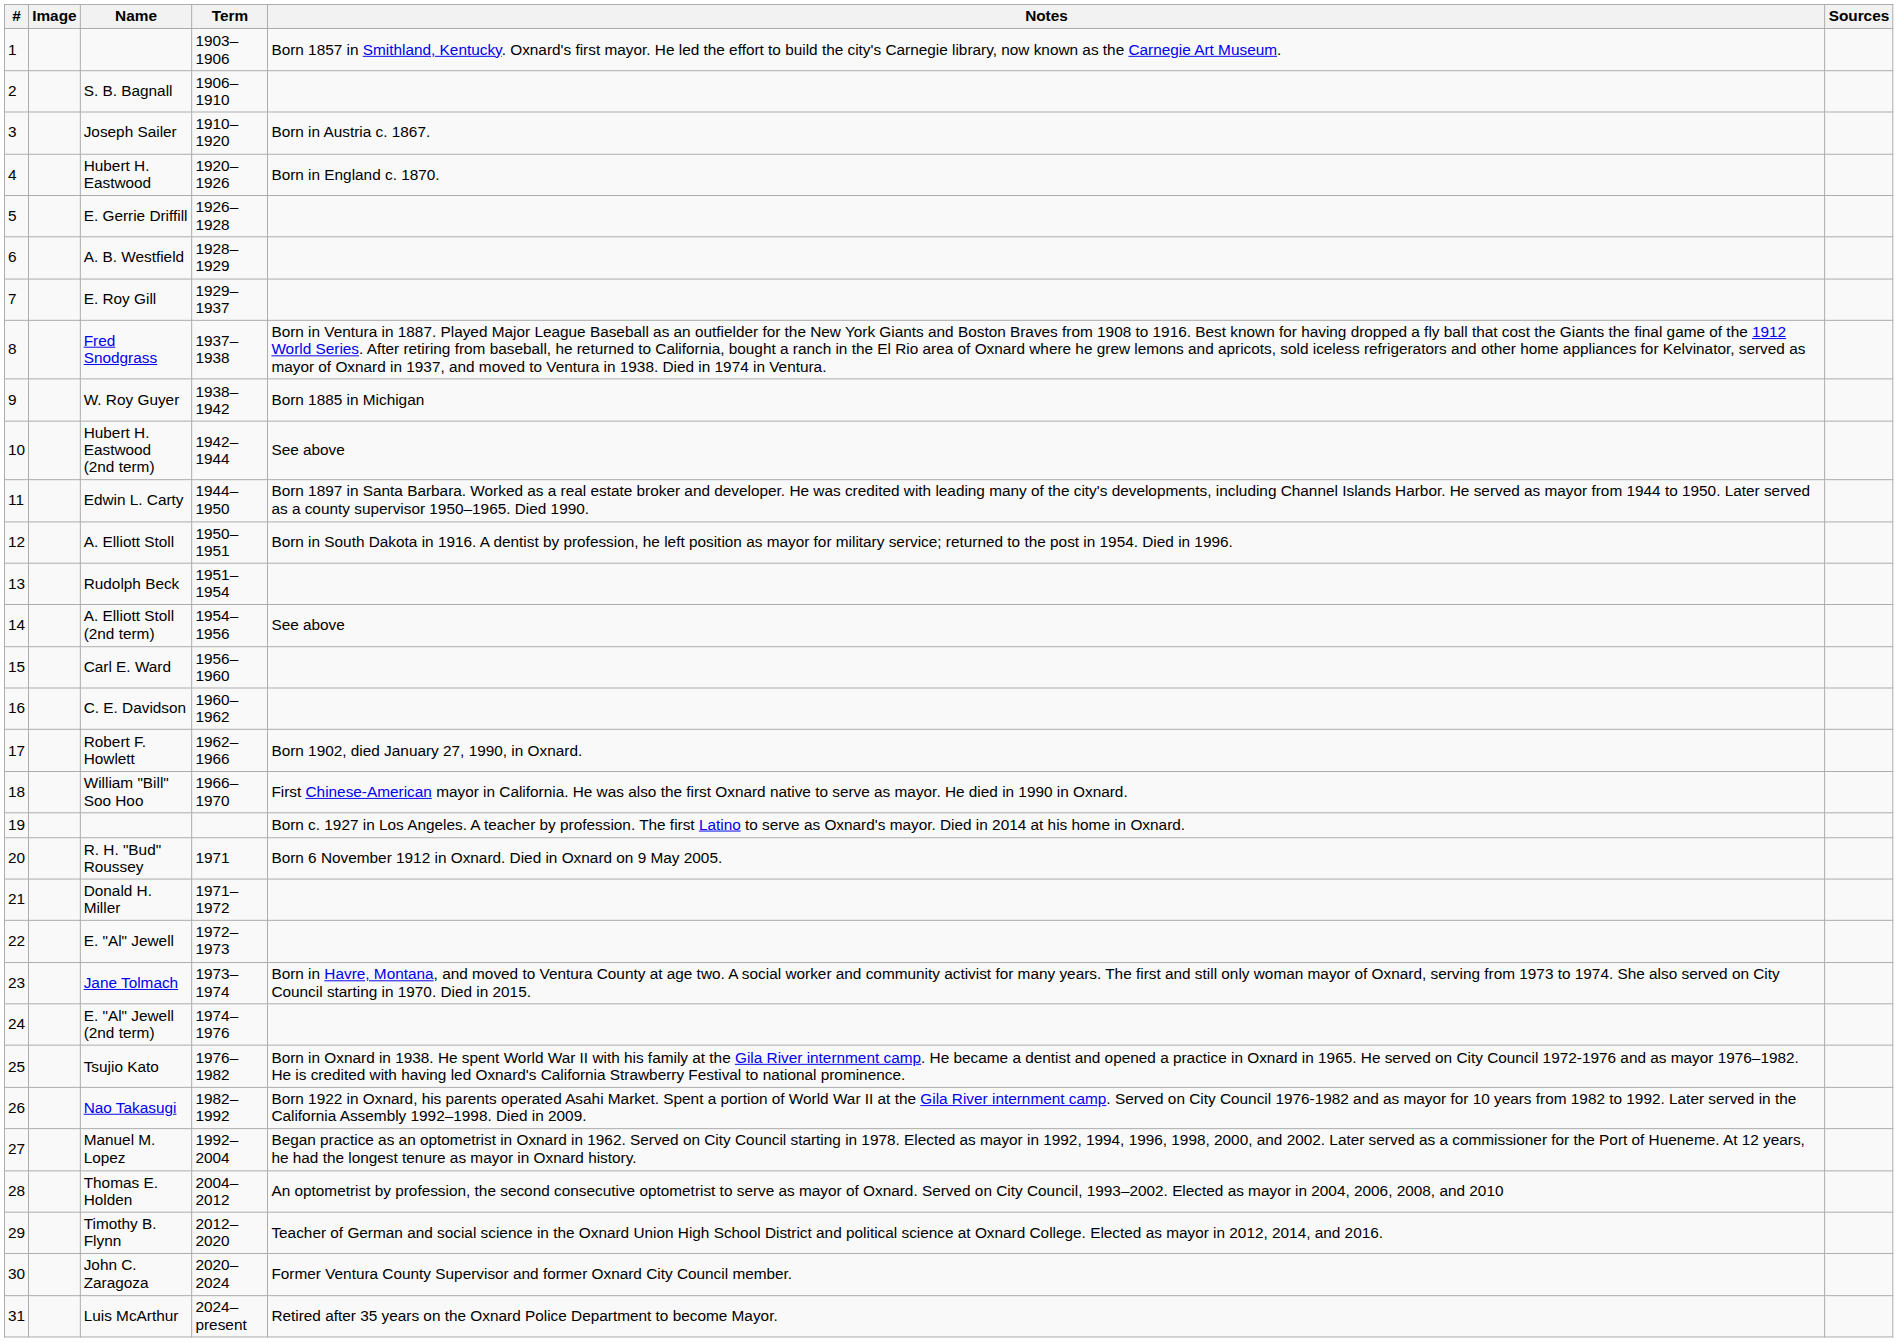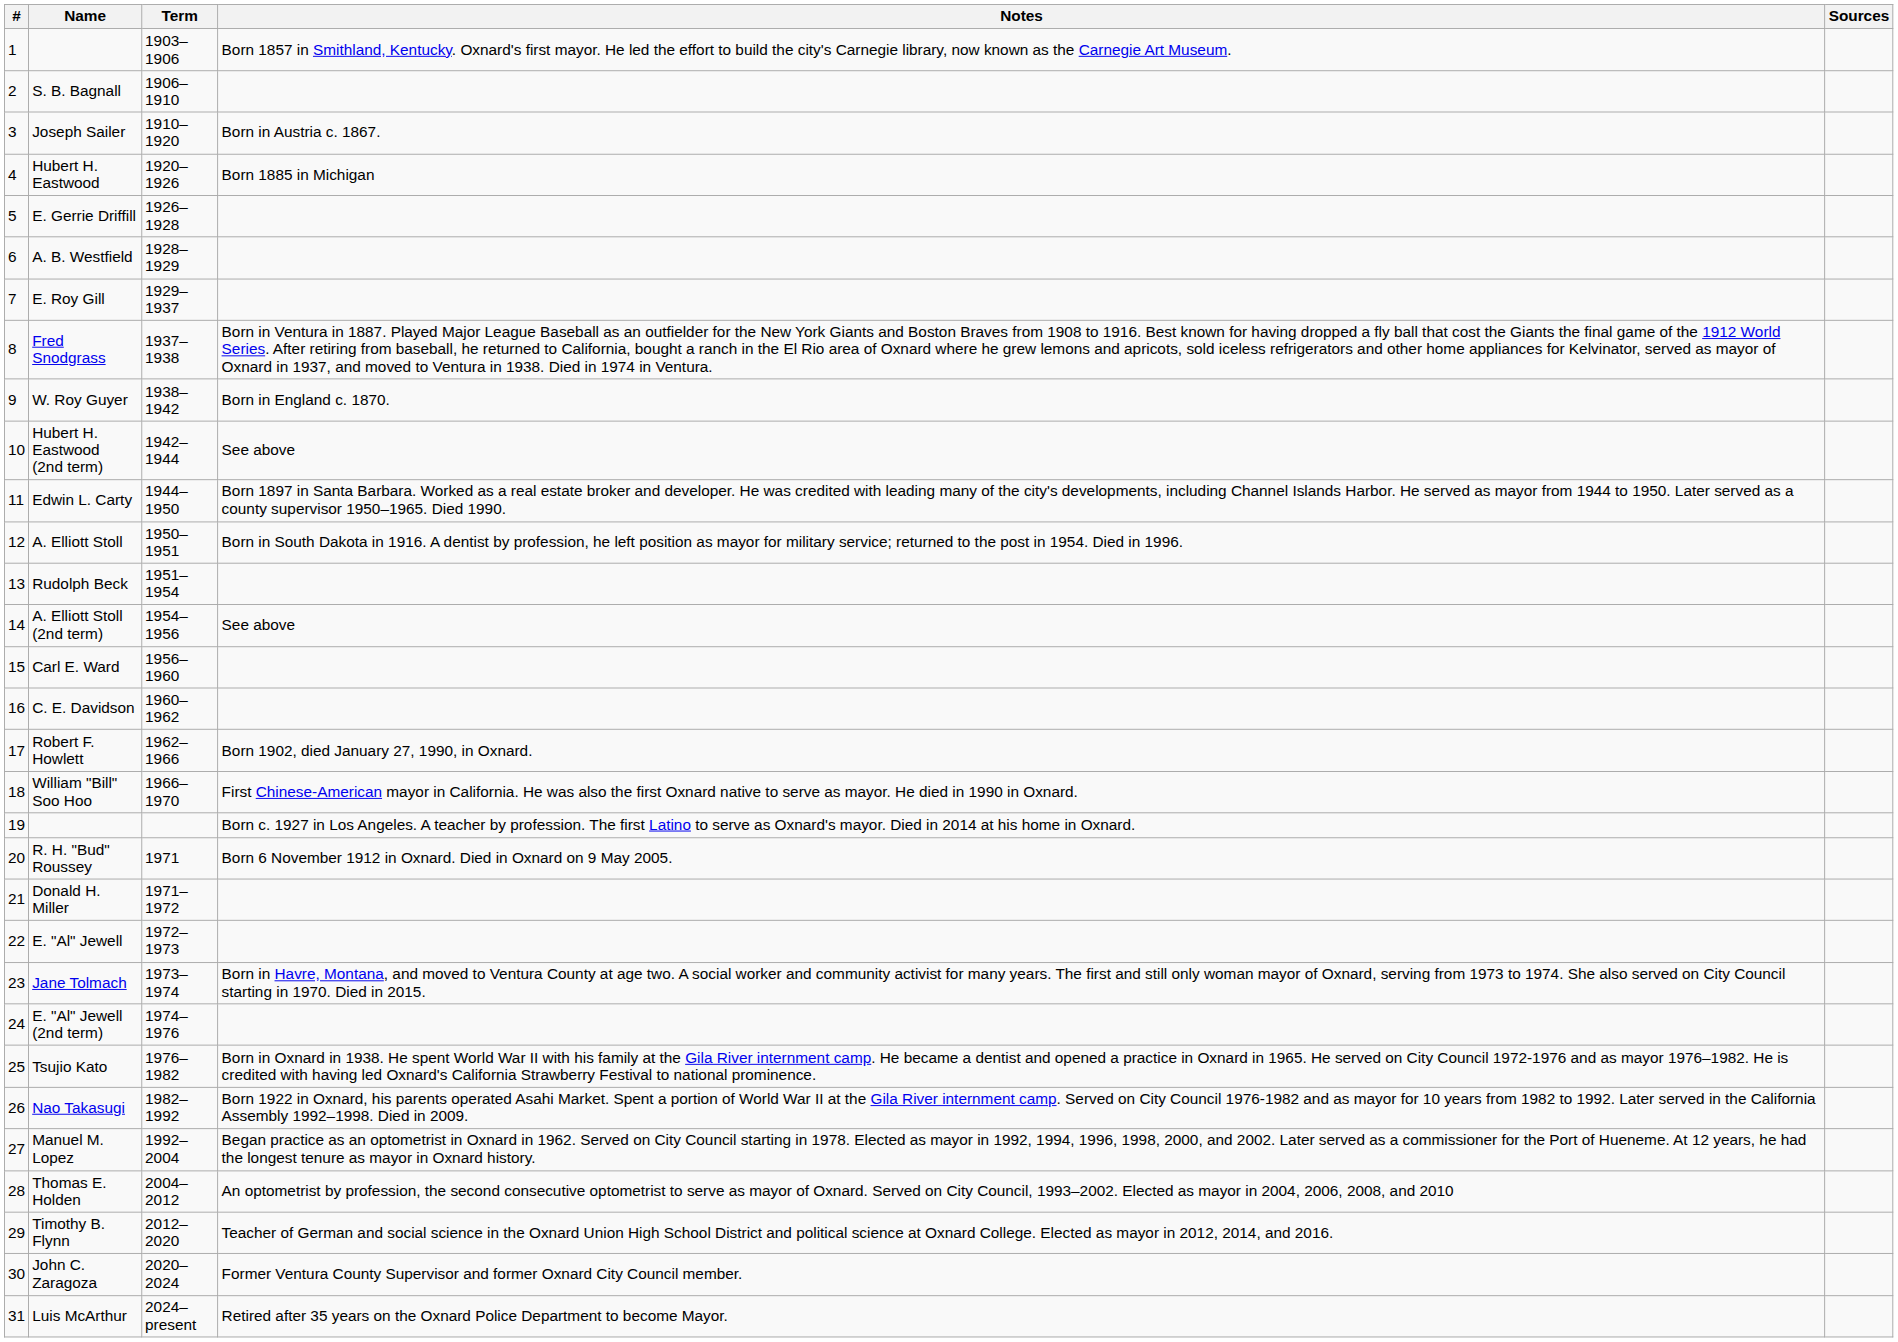- column: Image
Hubert H. Eastwood | Notes: Born in England c. 1870. -> Born 1885 in Michigan
W. Roy Guyer | Notes: Born 1885 in Michigan -> Born in England c. 1870.
